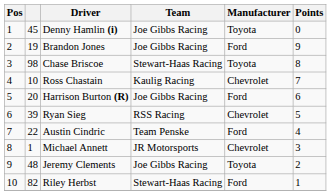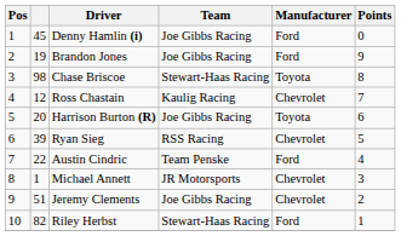Denny Hamlin (i) | Manufacturer: Toyota -> Ford
Ross Chastain | column 2: 10 -> 12
Harrison Burton (R) | Manufacturer: Ford -> Toyota
Jeremy Clements | column 2: 48 -> 51
Jeremy Clements | Manufacturer: Toyota -> Chevrolet
